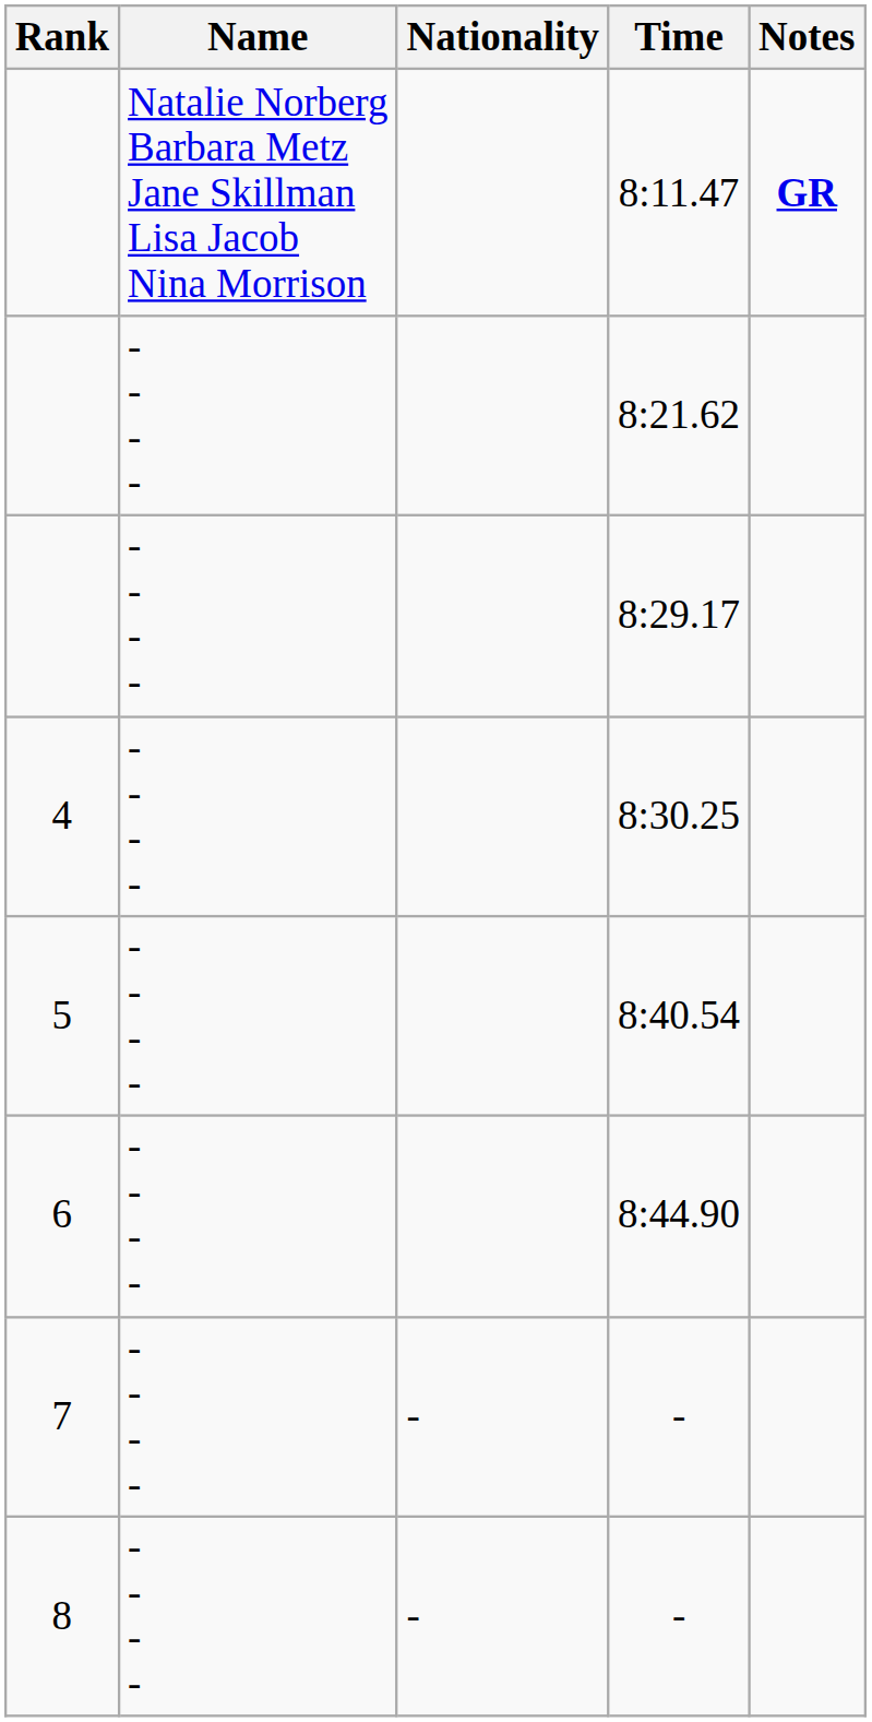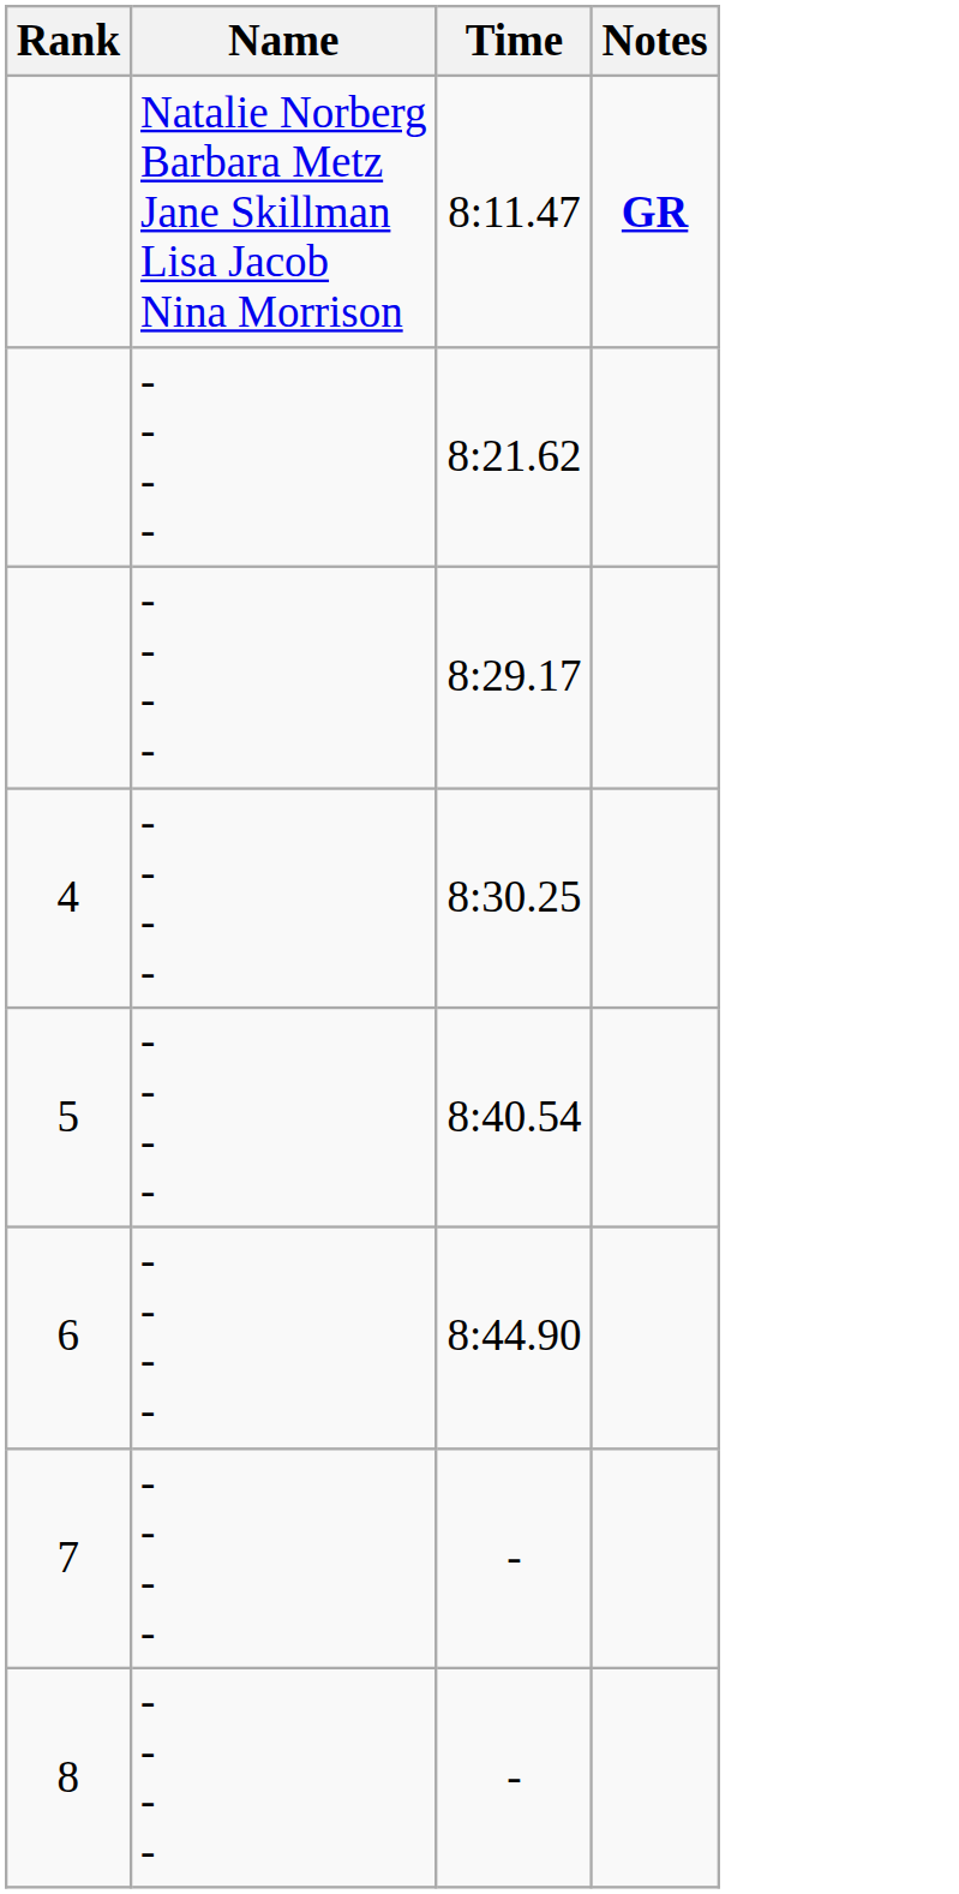- column: Nationality | - | -
